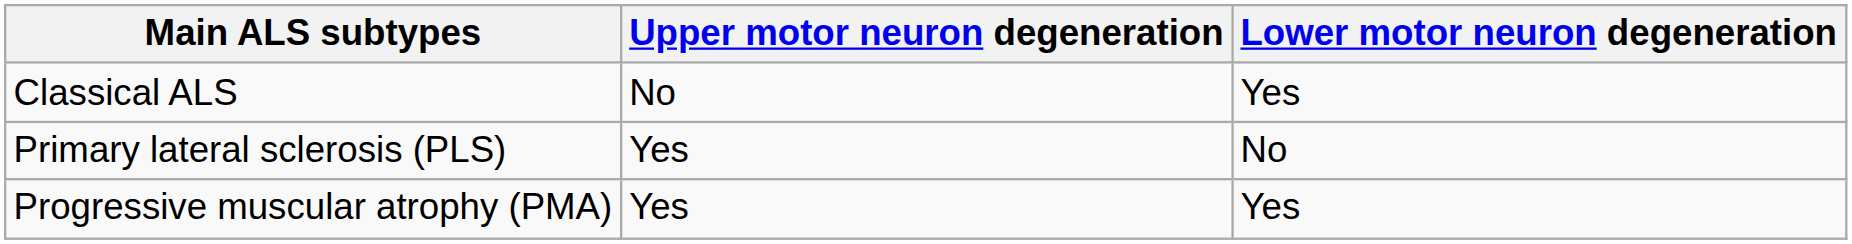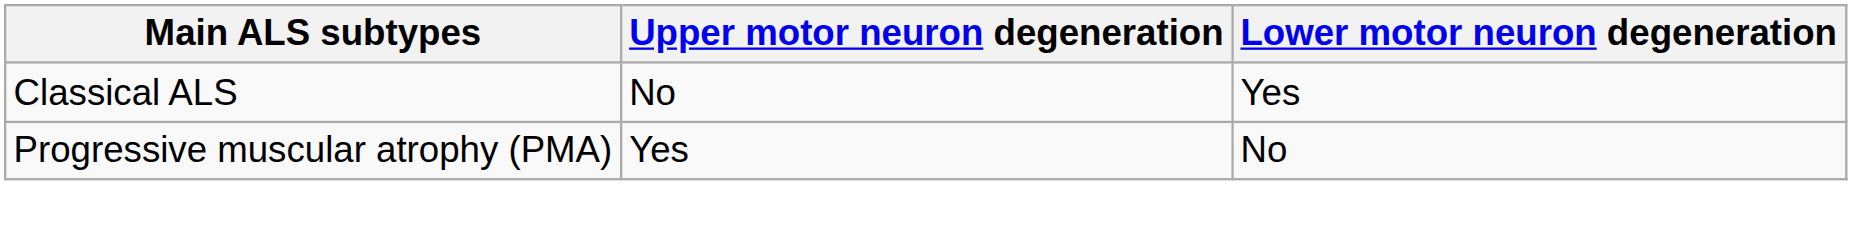- row: Primary lateral sclerosis (PLS) | Yes | No
Progressive muscular atrophy (PMA) | Lower motor neuron degeneration: Yes -> No
